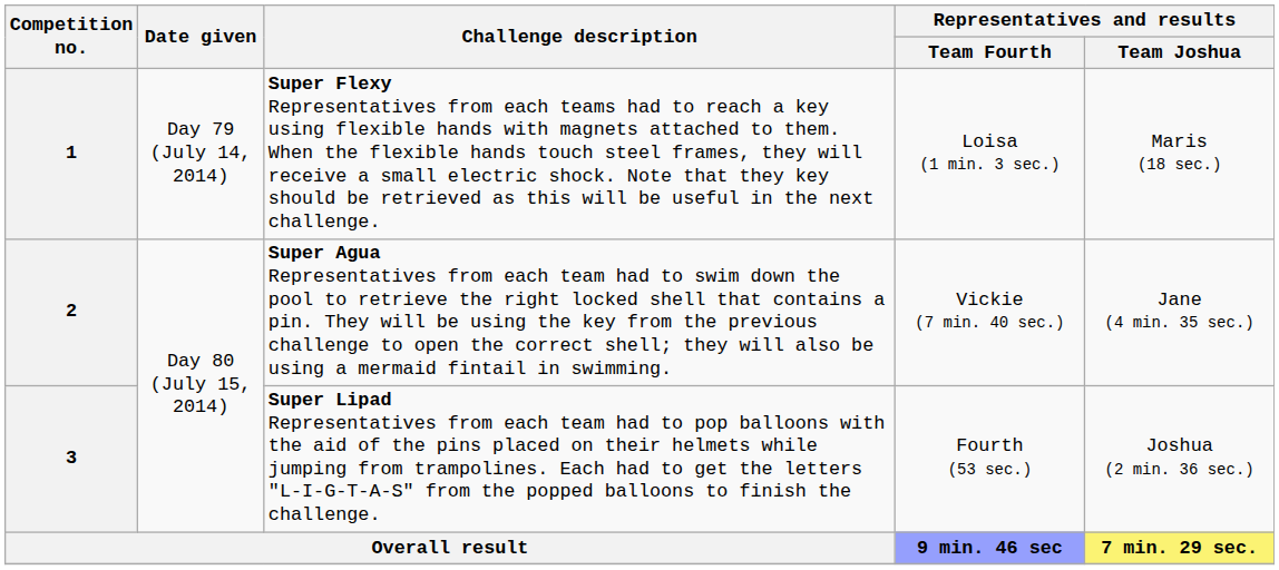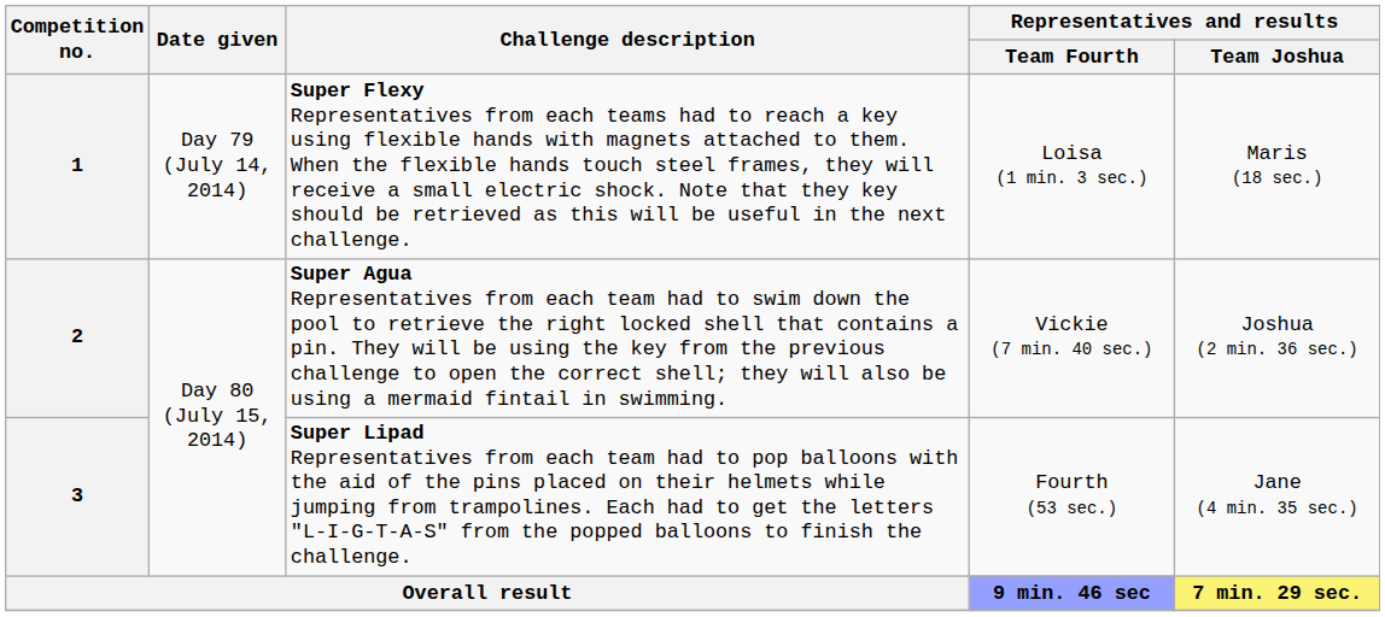2 | Representatives and results / Team Joshua: Jane (4 min. 35 sec.) -> Joshua (2 min. 36 sec.)
3 | Representatives and results / Team Joshua: Joshua (2 min. 36 sec.) -> Jane (4 min. 35 sec.)
